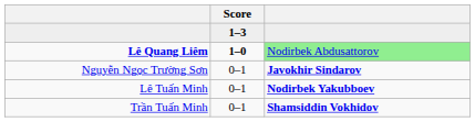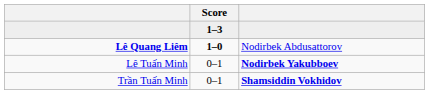Lê Quang Liêm | column 3: lightgreen background -> no background
- row: Nguyễn Ngọc Trường Sơn | 0–1 | Javokhir Sindarov
